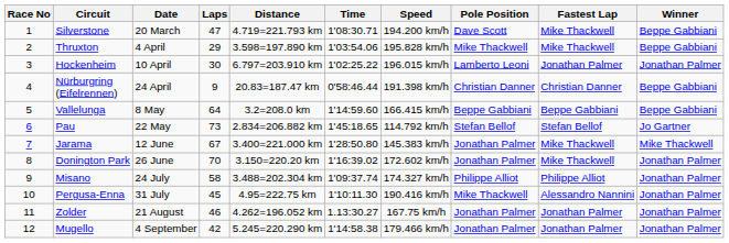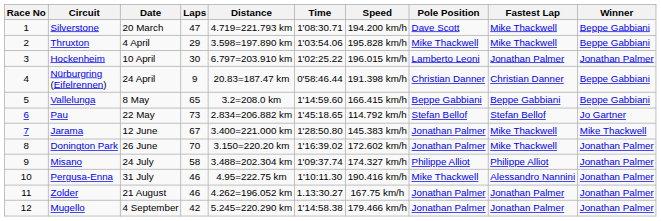Vallelunga | Laps: 64 -> 65
Pergusa-Enna | Laps: 45 -> 46
